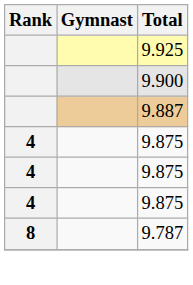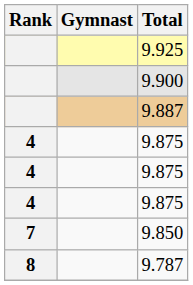+ row: 7 | 9.850
